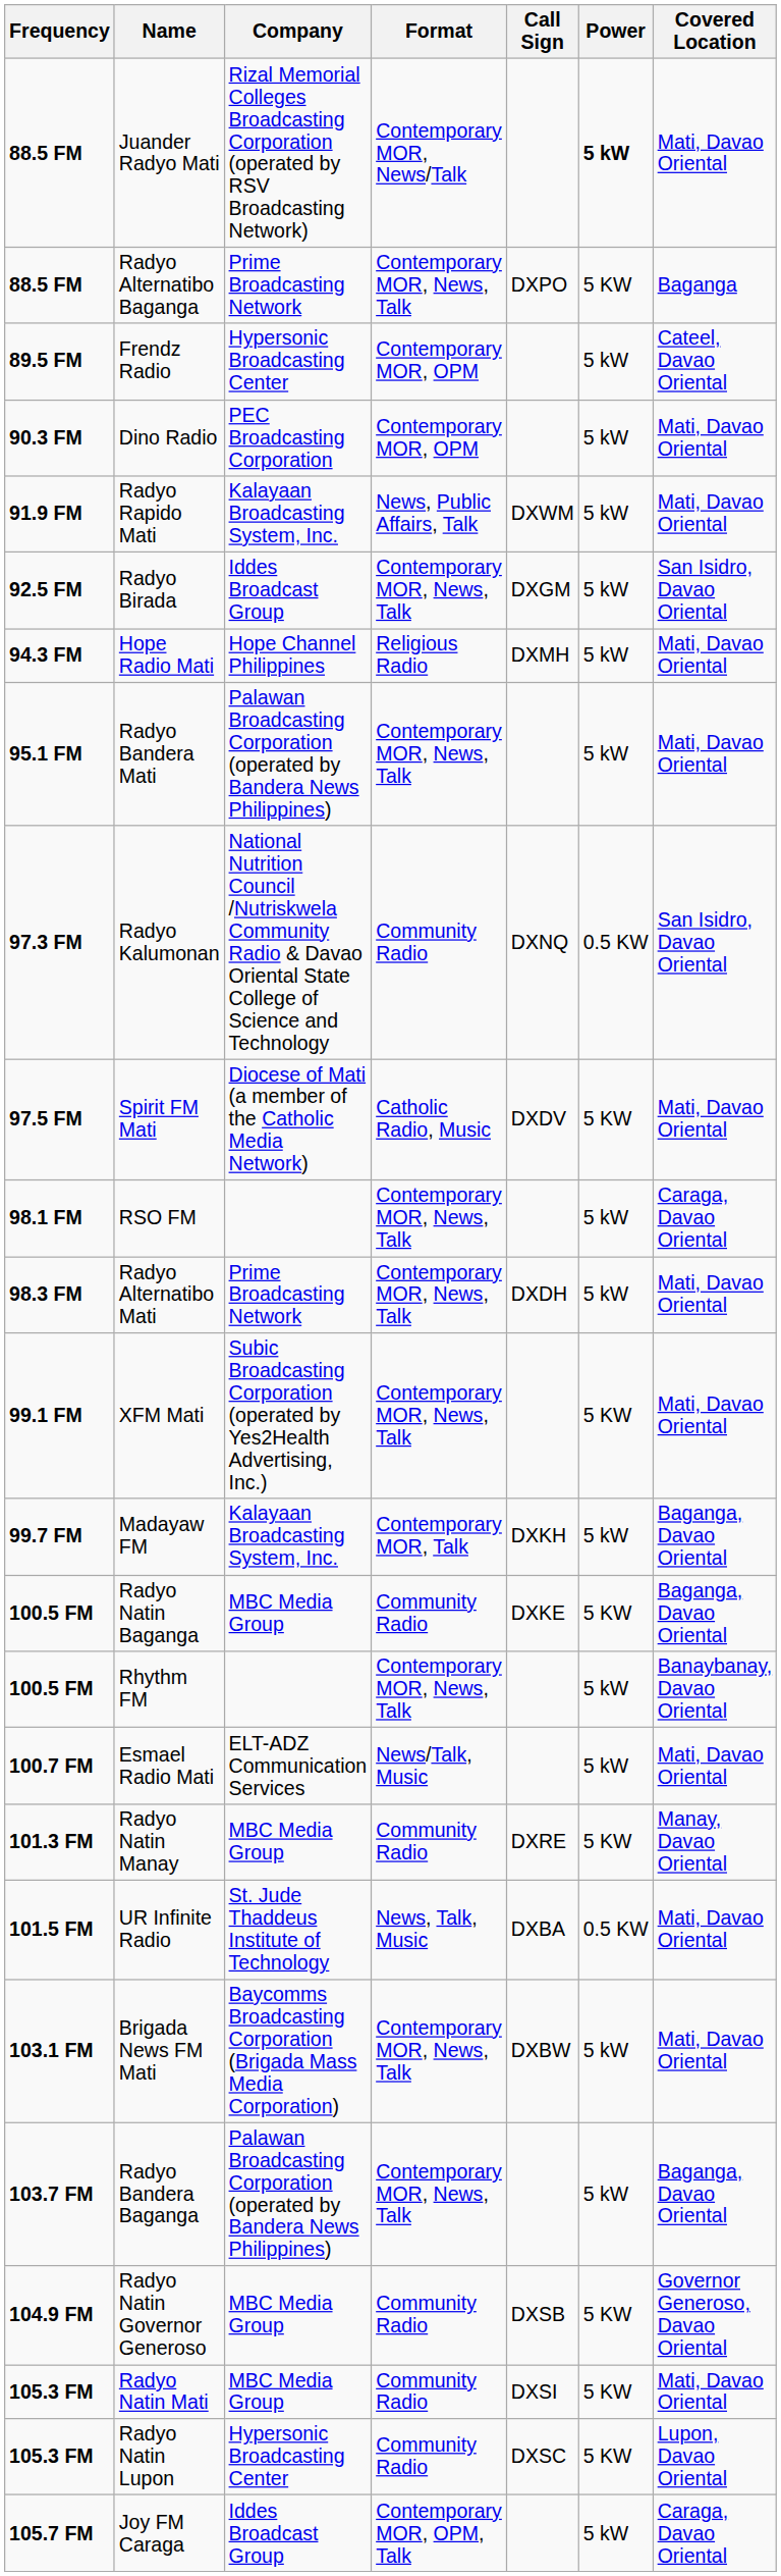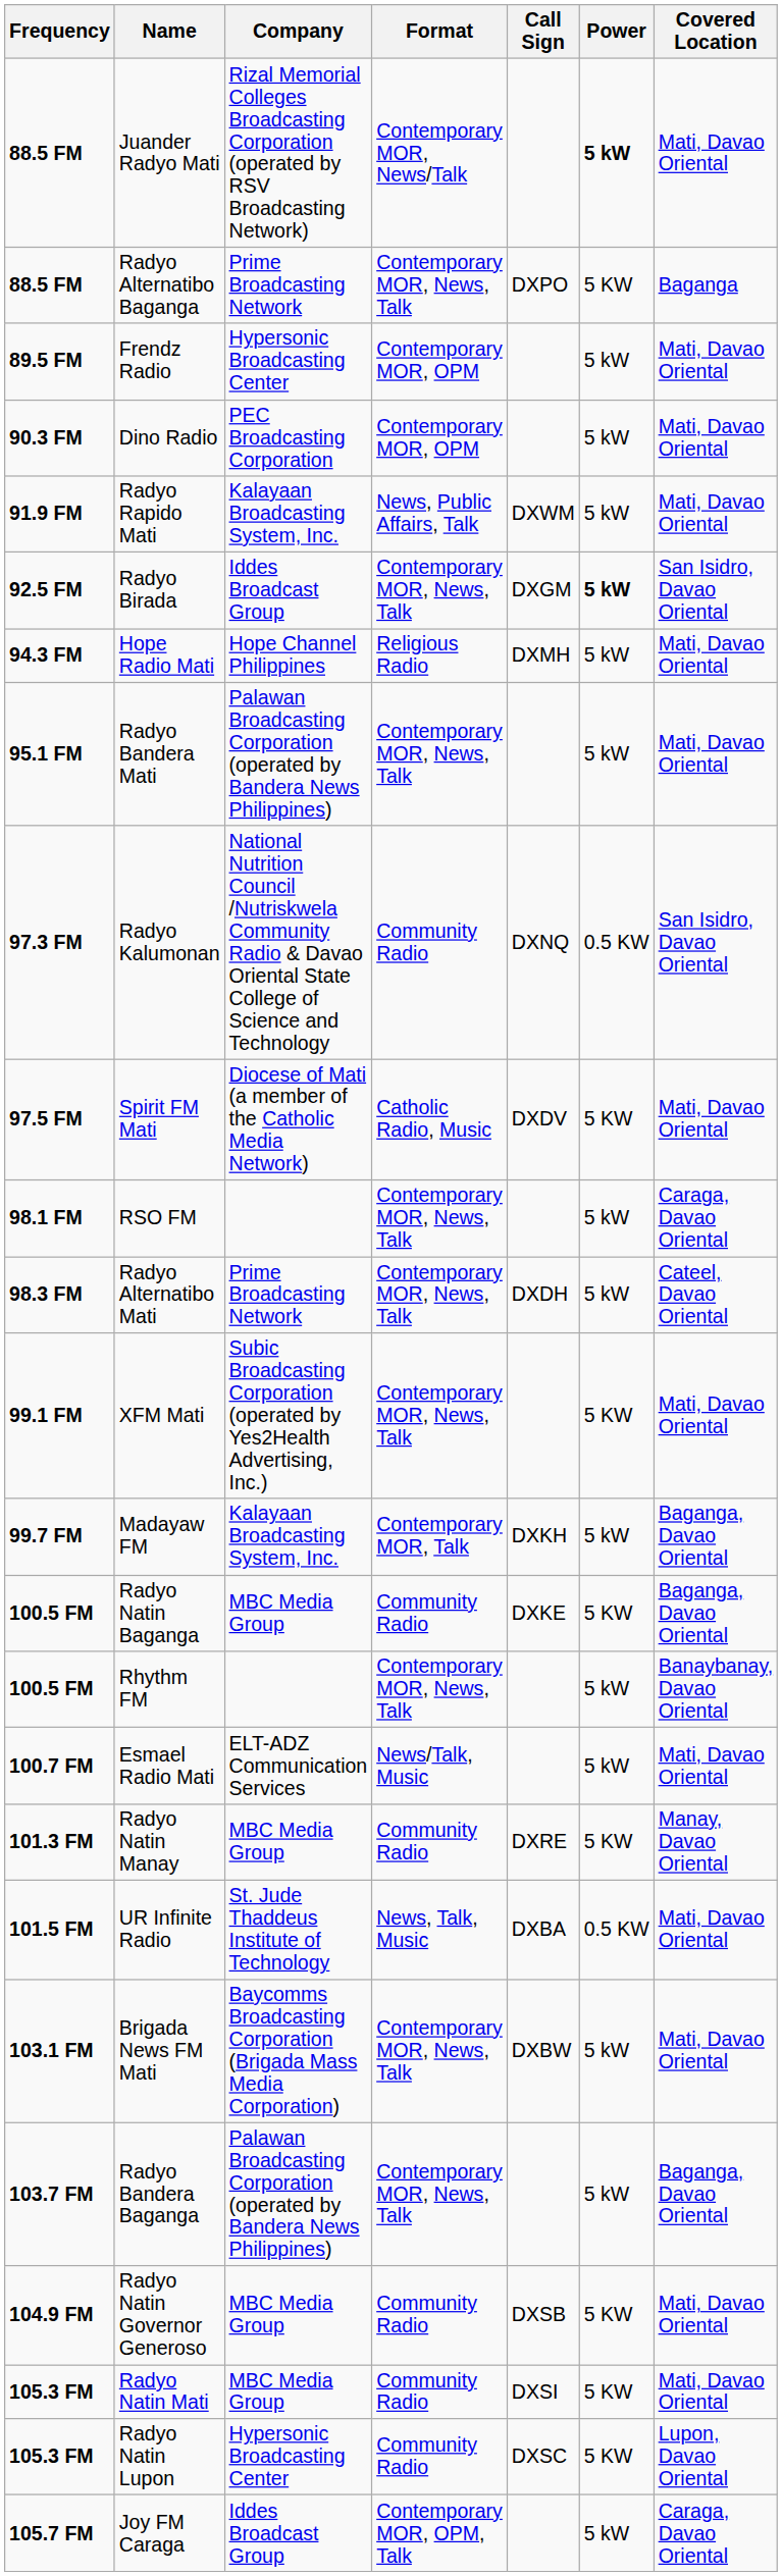Frendz Radio | Covered Location: Cateel, Davao Oriental -> Mati, Davao Oriental
Radyo Birada | Power: normal -> bold
Radyo Alternatibo Mati | Covered Location: Mati, Davao Oriental -> Cateel, Davao Oriental
Radyo Natin Governor Generoso | Covered Location: Governor Generoso, Davao Oriental -> Mati, Davao Oriental
